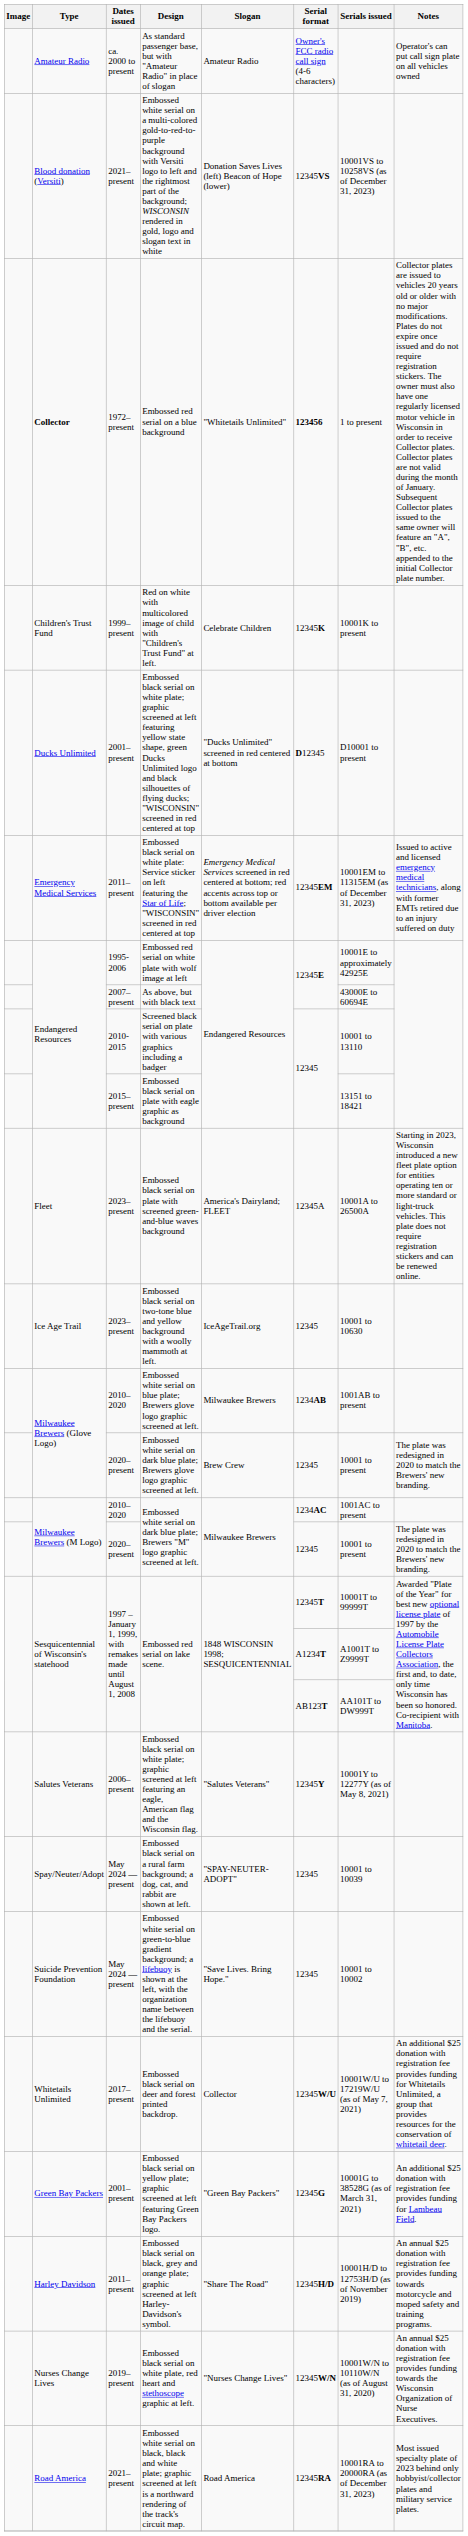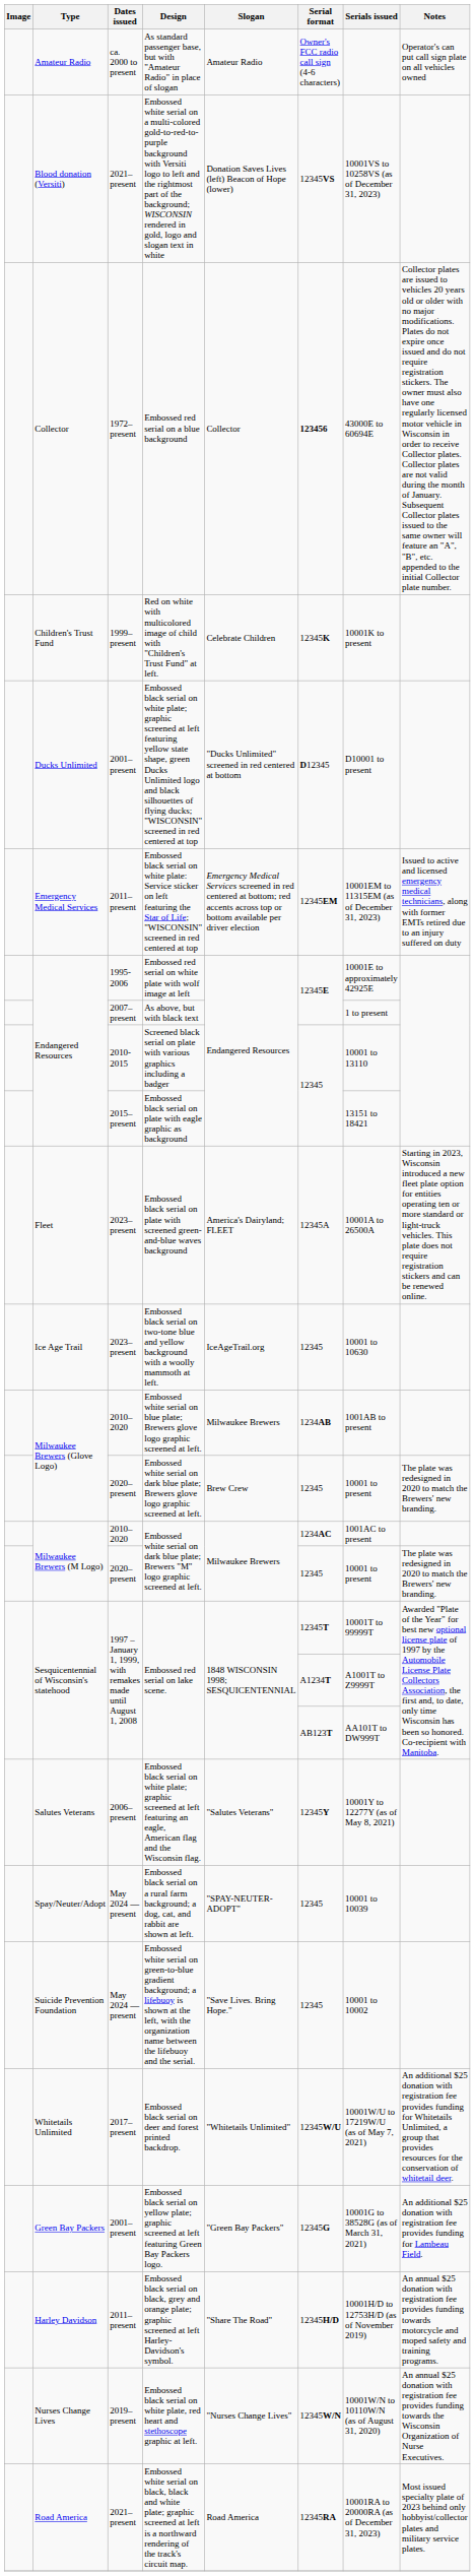Embossed red serial on a blue background | Type: bold -> normal
Embossed red serial on a blue background | Slogan: "Whitetails Unlimited" -> Collector
Embossed red serial on a blue background | Serials issued: 1 to present -> 43000E to 60694E
As above, but with black text | Serials issued: 43000E to 60694E -> 1 to present
Embossed black serial on deer and forest printed backdrop. | Slogan: Collector -> "Whitetails Unlimited"
